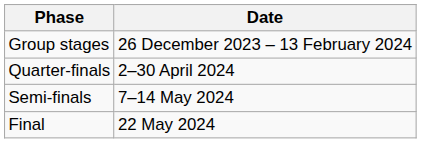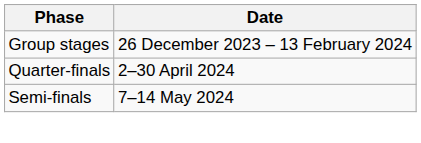- row: Final | 22 May 2024
